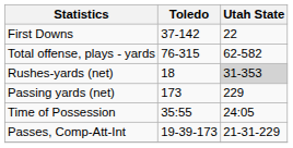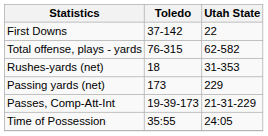Rushes-yards (net) | Utah State: lightgrey background -> no background
rows swapped: Passes, Comp-Att-Int <-> Time of Possession
